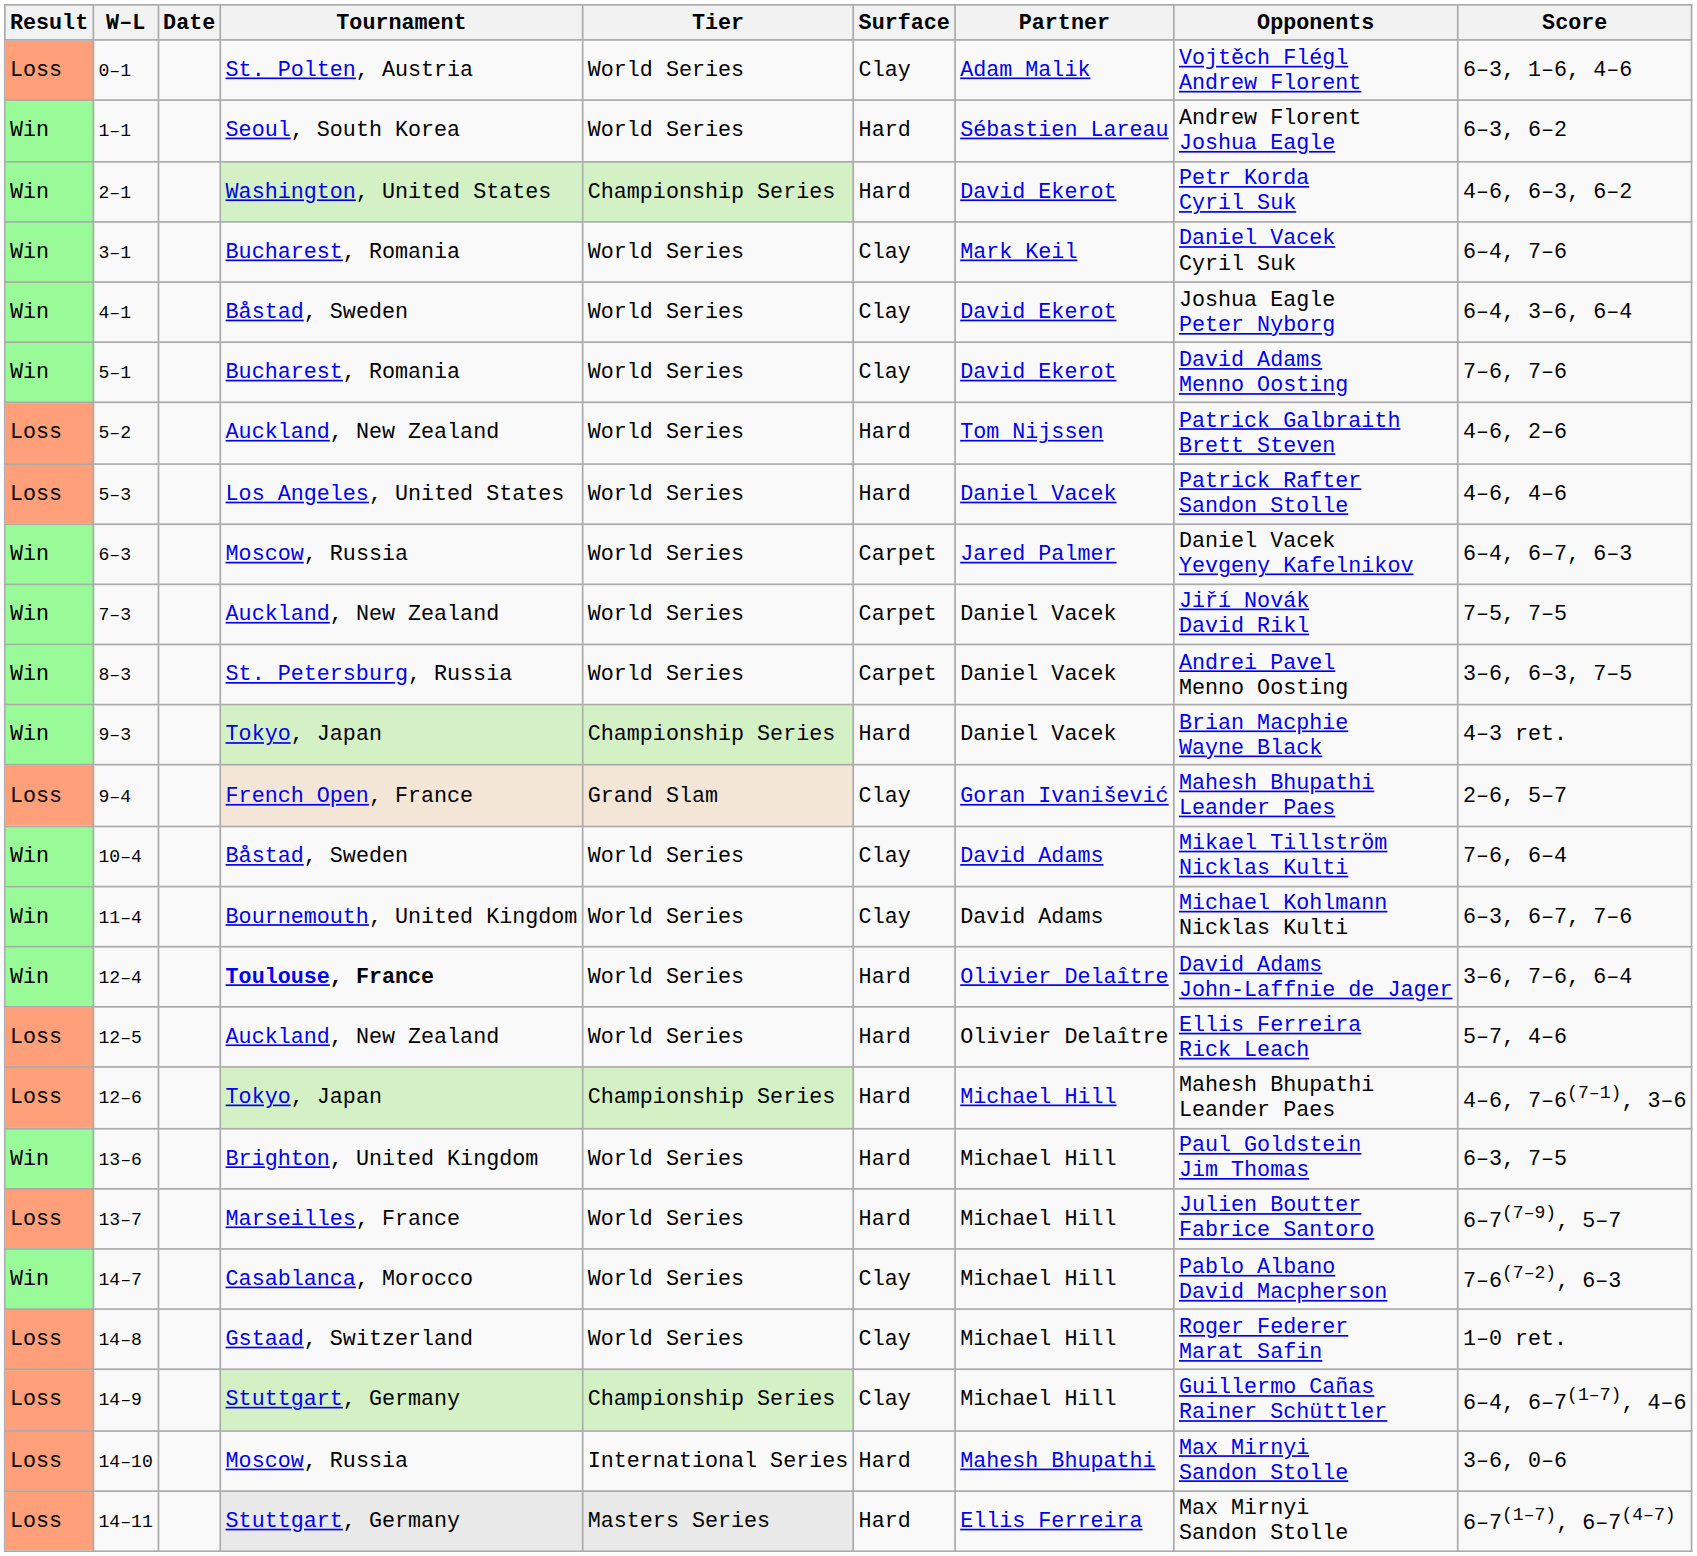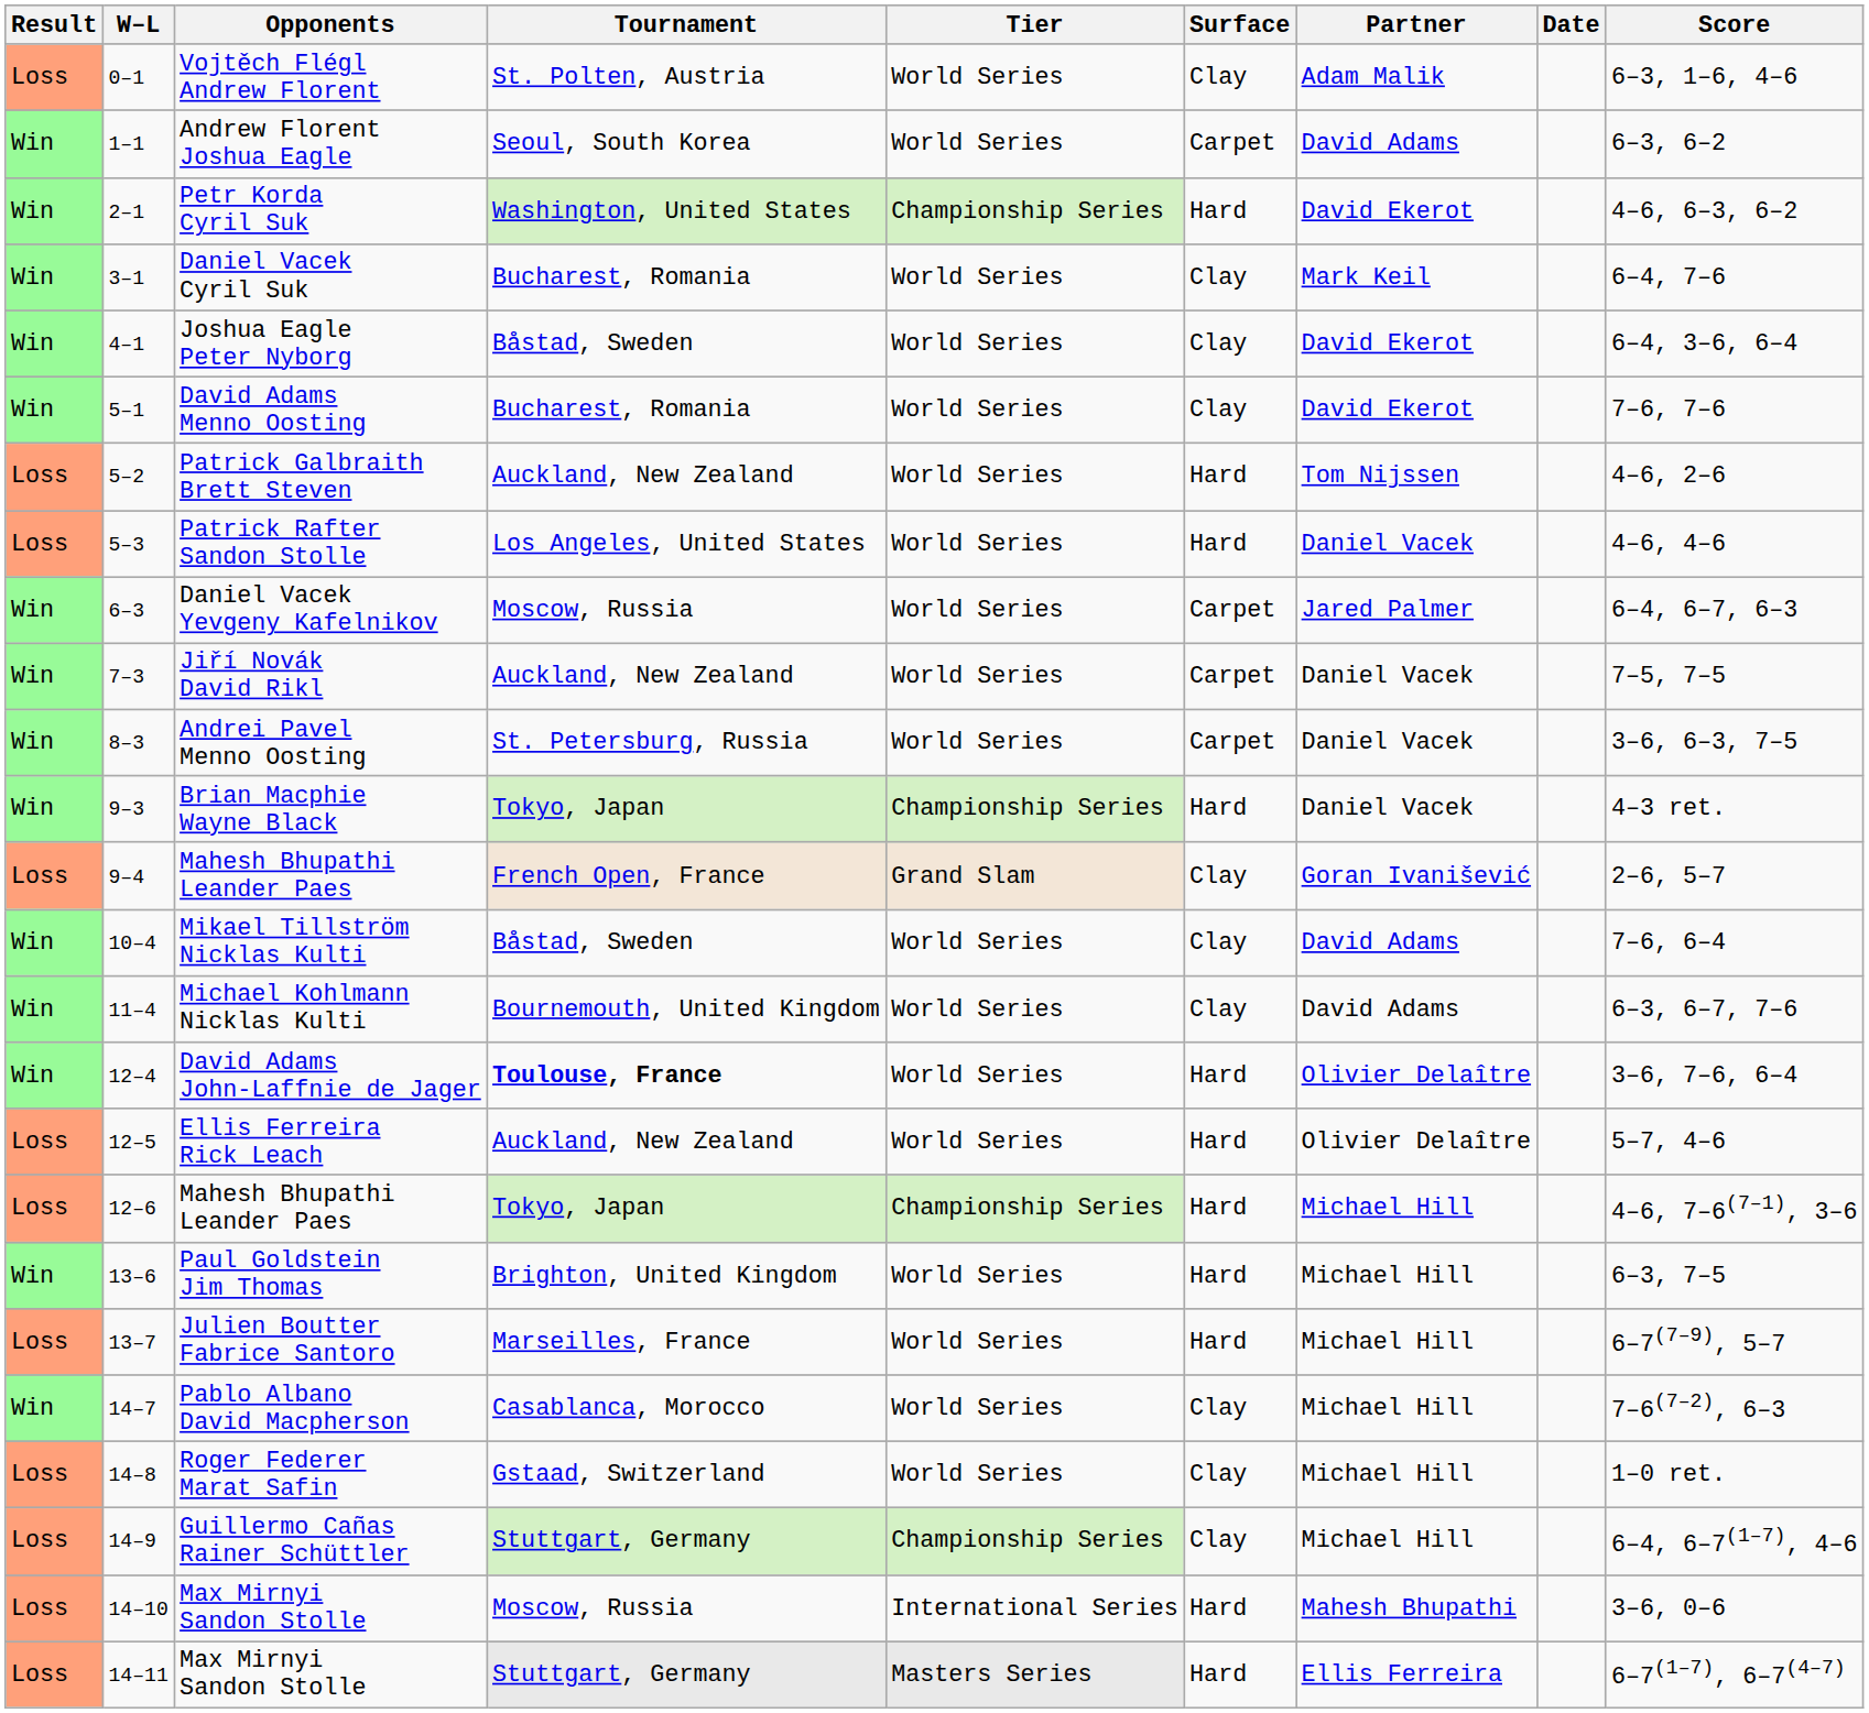columns swapped: Date <-> Opponents
1–1 | Surface: Hard -> Carpet
1–1 | Partner: Sébastien Lareau -> David Adams
